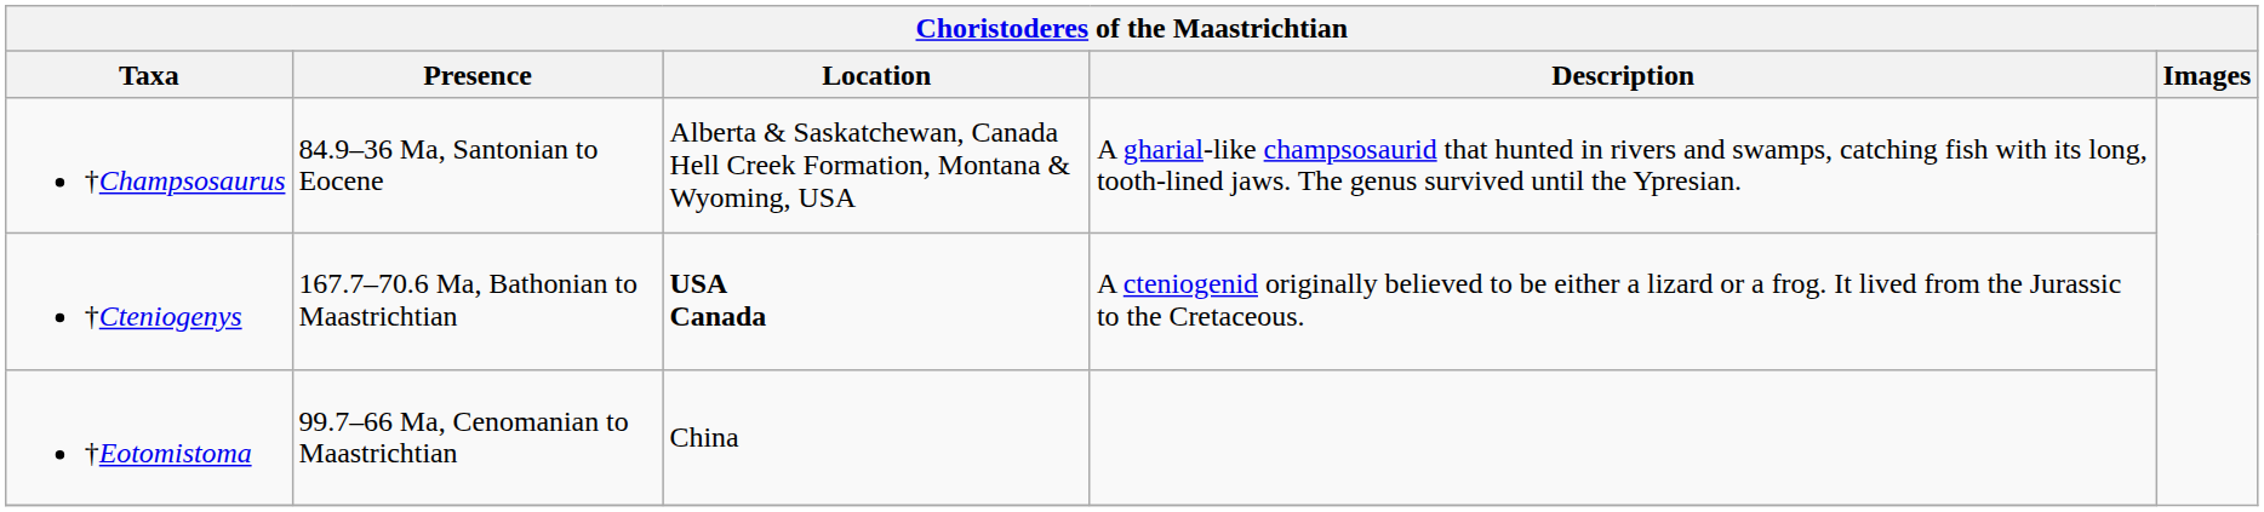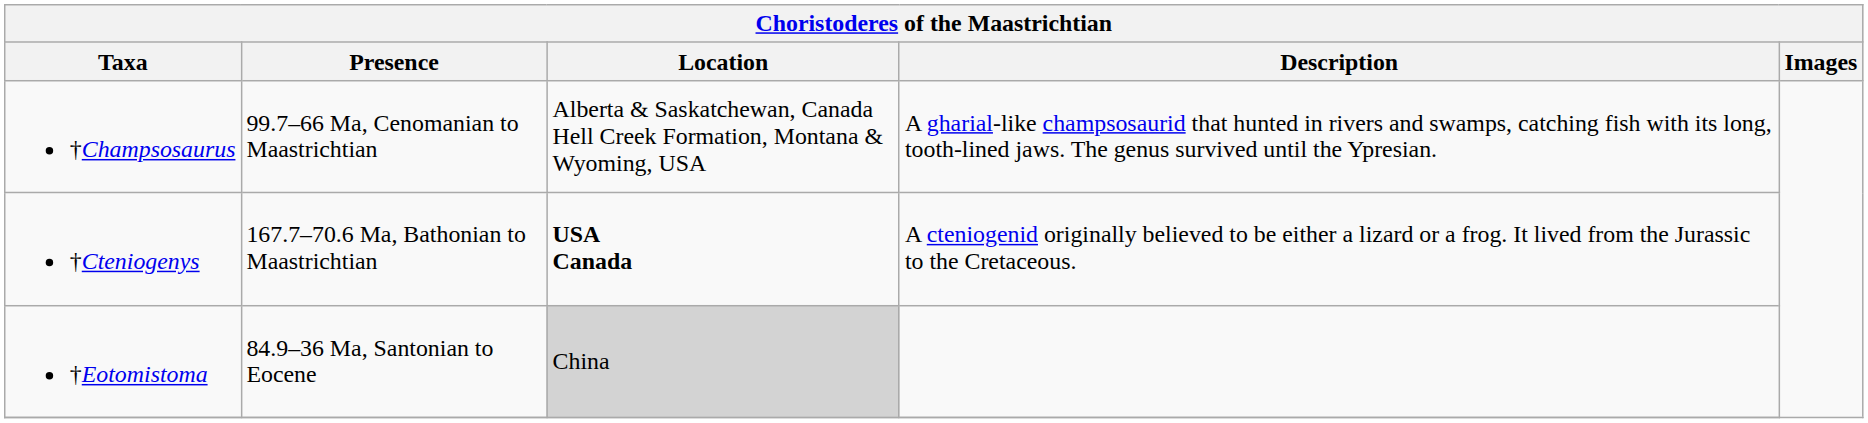†Champsosaurus | Presence: 84.9–36 Ma, Santonian to Eocene -> 99.7–66 Ma, Cenomanian to Maastrichtian
†Eotomistoma | Presence: 99.7–66 Ma, Cenomanian to Maastrichtian -> 84.9–36 Ma, Santonian to Eocene
†Eotomistoma | Location: no background -> lightgrey background
